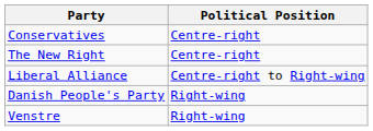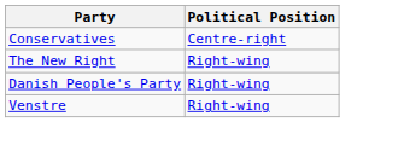The New Right | Political Position: Centre-right -> Right-wing
- row: Liberal Alliance | Centre-right to Right-wing
